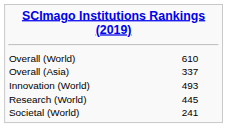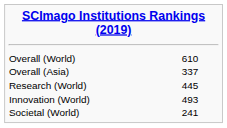rows swapped: Research (World) <-> Innovation (World)
